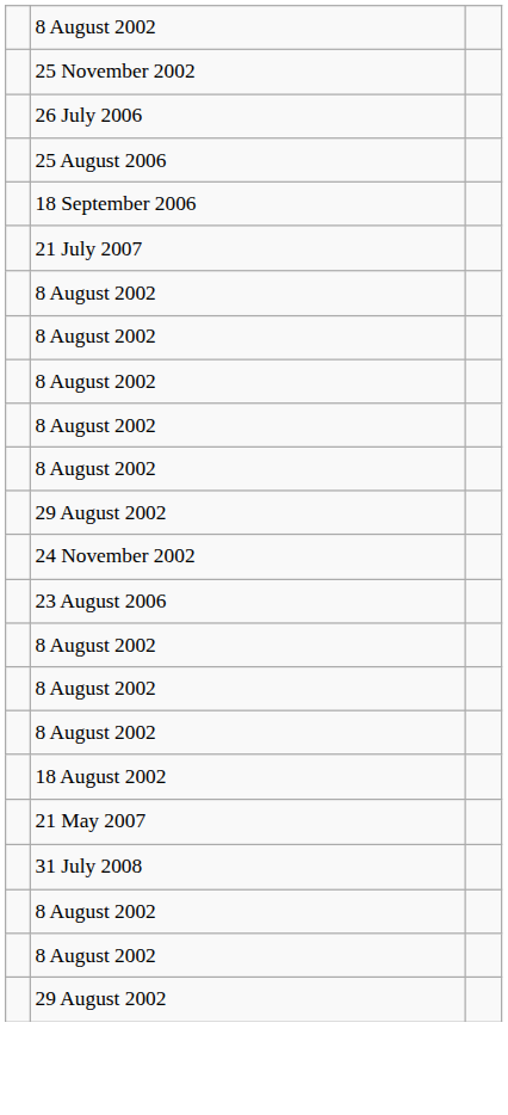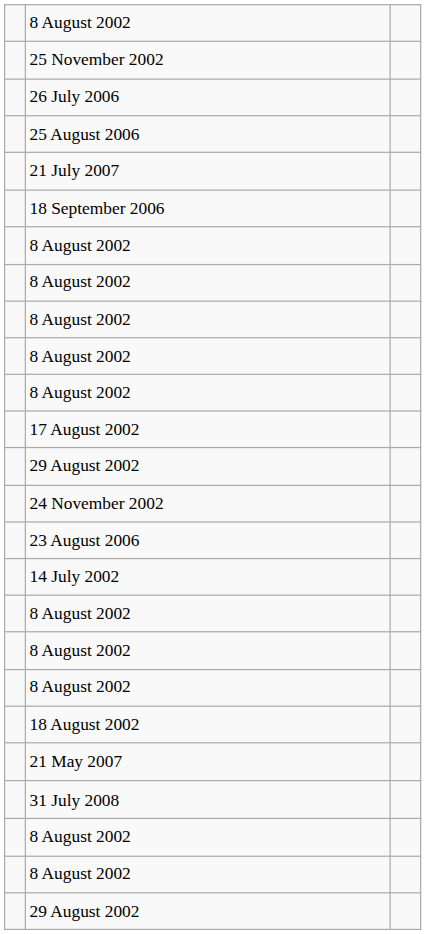rows swapped: 18 September 2006 <-> 21 July 2007
+ row: 17 August 2002
+ row: 14 July 2002
